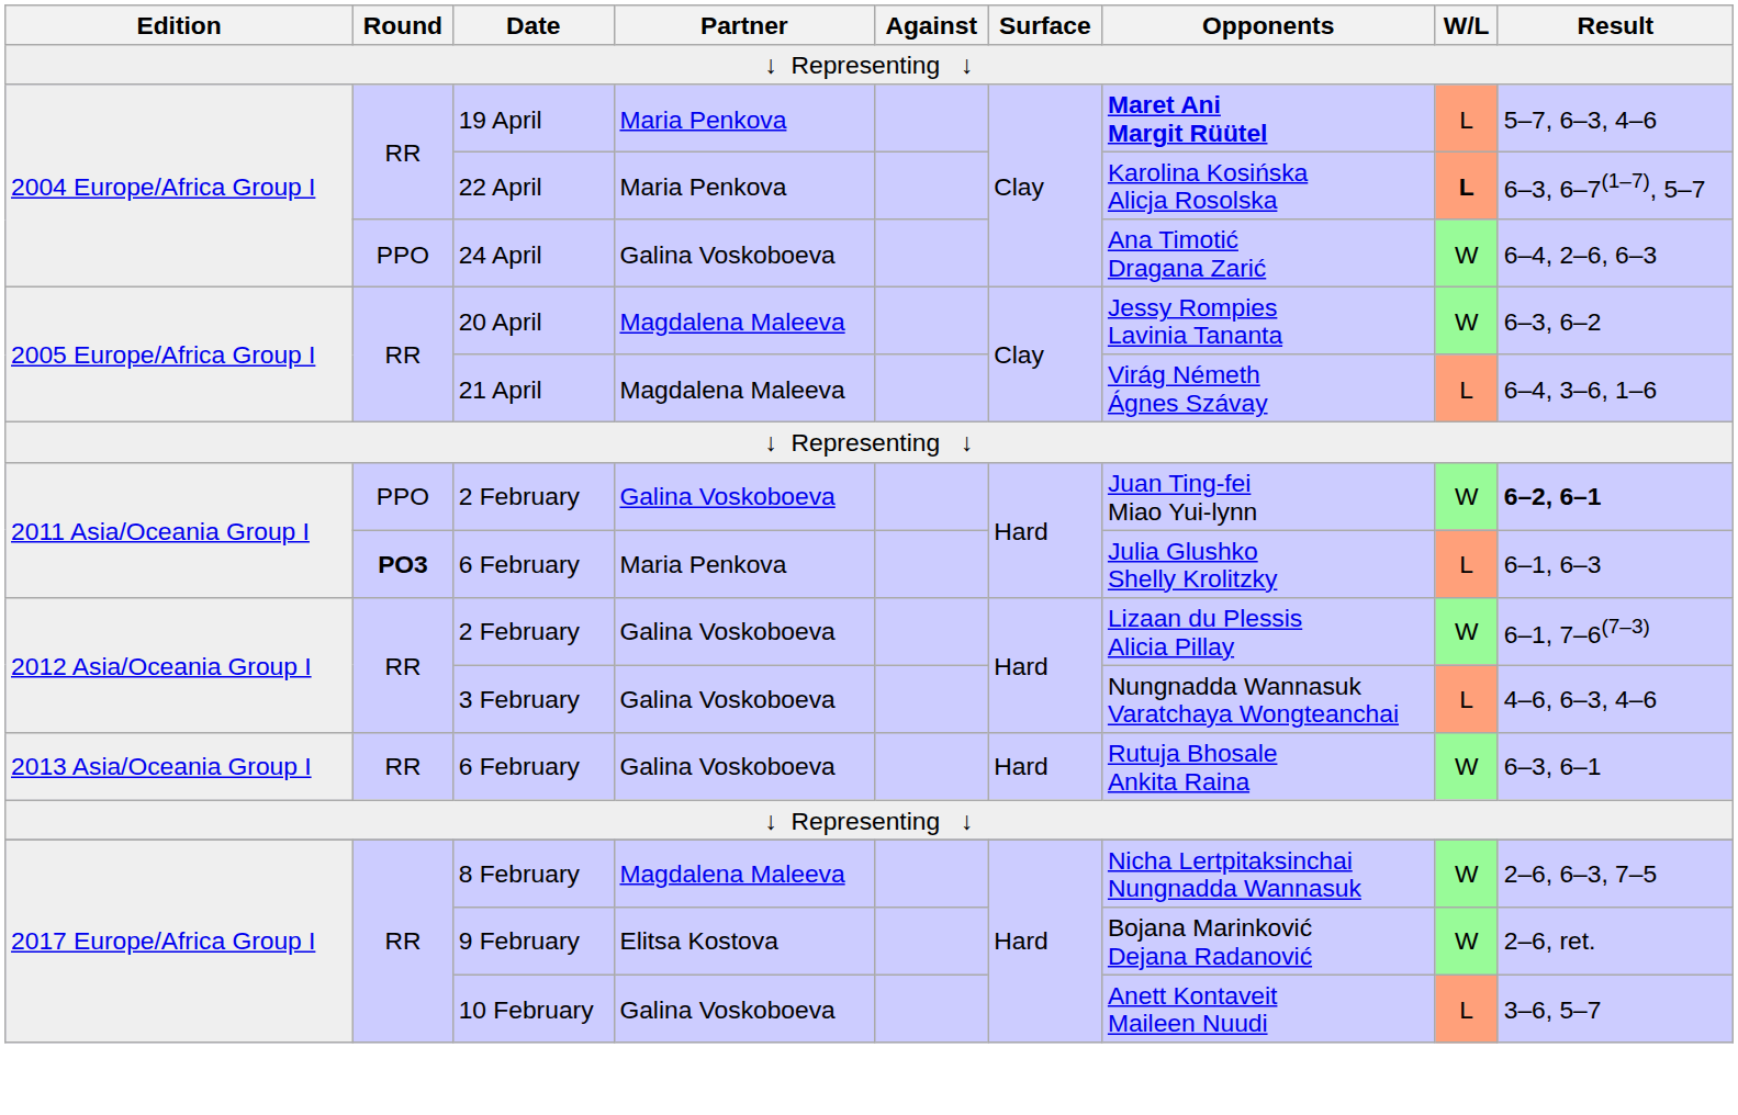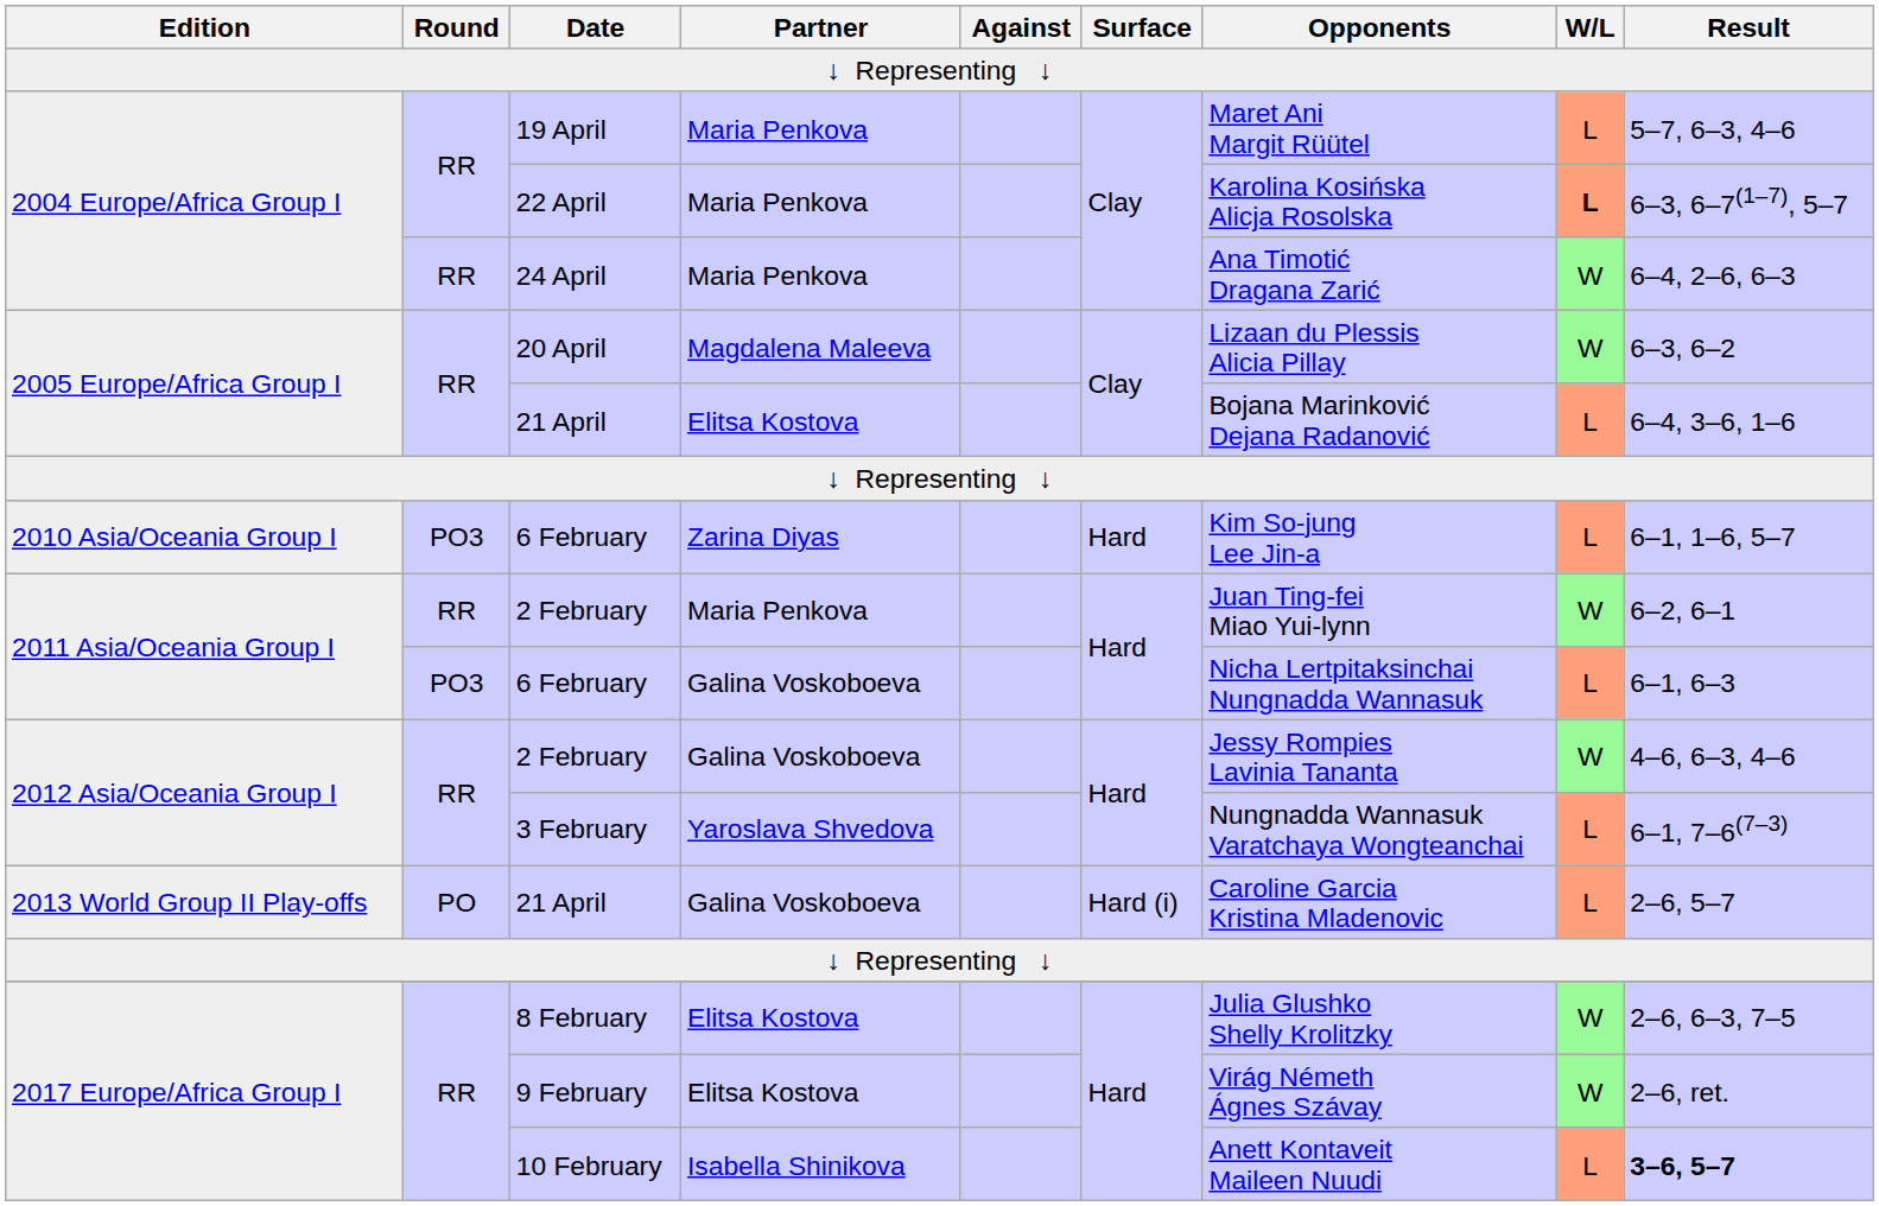19 April | Opponents: bold -> normal
24 April | Round: PPO -> RR
24 April | Partner: Galina Voskoboeva -> Maria Penkova
20 April | Opponents: Jessy Rompies Lavinia Tananta -> Lizaan du Plessis Alicia Pillay
2005 Europe/Africa Group I / 21 April | Partner: Magdalena Maleeva -> Elitsa Kostova
2005 Europe/Africa Group I / 21 April | Opponents: Virág Németh Ágnes Szávay -> Bojana Marinković Dejana Radanović
+ row: 2010 Asia/Oceania Group I | PO3 | 6 February | Zarina Diyas | Hard | Kim So-jung Lee Jin-a | L | 6–1, 1–6, 5–7
2011 Asia/Oceania Group I / 2 February | Round: PPO -> RR
2011 Asia/Oceania Group I / 2 February | Partner: Galina Voskoboeva -> Maria Penkova
2011 Asia/Oceania Group I / 2 February | Result: bold -> normal
2011 Asia/Oceania Group I / 6 February | Round: bold -> normal
2011 Asia/Oceania Group I / 6 February | Partner: Maria Penkova -> Galina Voskoboeva
2011 Asia/Oceania Group I / 6 February | Opponents: Julia Glushko Shelly Krolitzky -> Nicha Lertpitaksinchai Nungnadda Wannasuk
2012 Asia/Oceania Group I / 2 February | Opponents: Lizaan du Plessis Alicia Pillay -> Jessy Rompies Lavinia Tananta
2012 Asia/Oceania Group I / 2 February | Result: 6–1, 7–6(7–3) -> 4–6, 6–3, 4–6
3 February | Partner: Galina Voskoboeva -> Yaroslava Shvedova
3 February | Result: 4–6, 6–3, 4–6 -> 6–1, 7–6(7–3)
- row: 2013 Asia/Oceania Group I | RR | 6 February | Galina Voskoboeva | Hard | Rutuja Bhosale Ankita Raina | W | 6–3, 6–1
+ row: 2013 World Group II Play-offs | PO | 21 April | Galina Voskoboeva | Hard (i) | Caroline Garcia Kristina Mladenovic | L | 2–6, 5–7
8 February | Partner: Magdalena Maleeva -> Elitsa Kostova
8 February | Opponents: Nicha Lertpitaksinchai Nungnadda Wannasuk -> Julia Glushko Shelly Krolitzky
9 February | Opponents: Bojana Marinković Dejana Radanović -> Virág Németh Ágnes Szávay
10 February | Partner: Galina Voskoboeva -> Isabella Shinikova
10 February | Result: normal -> bold
